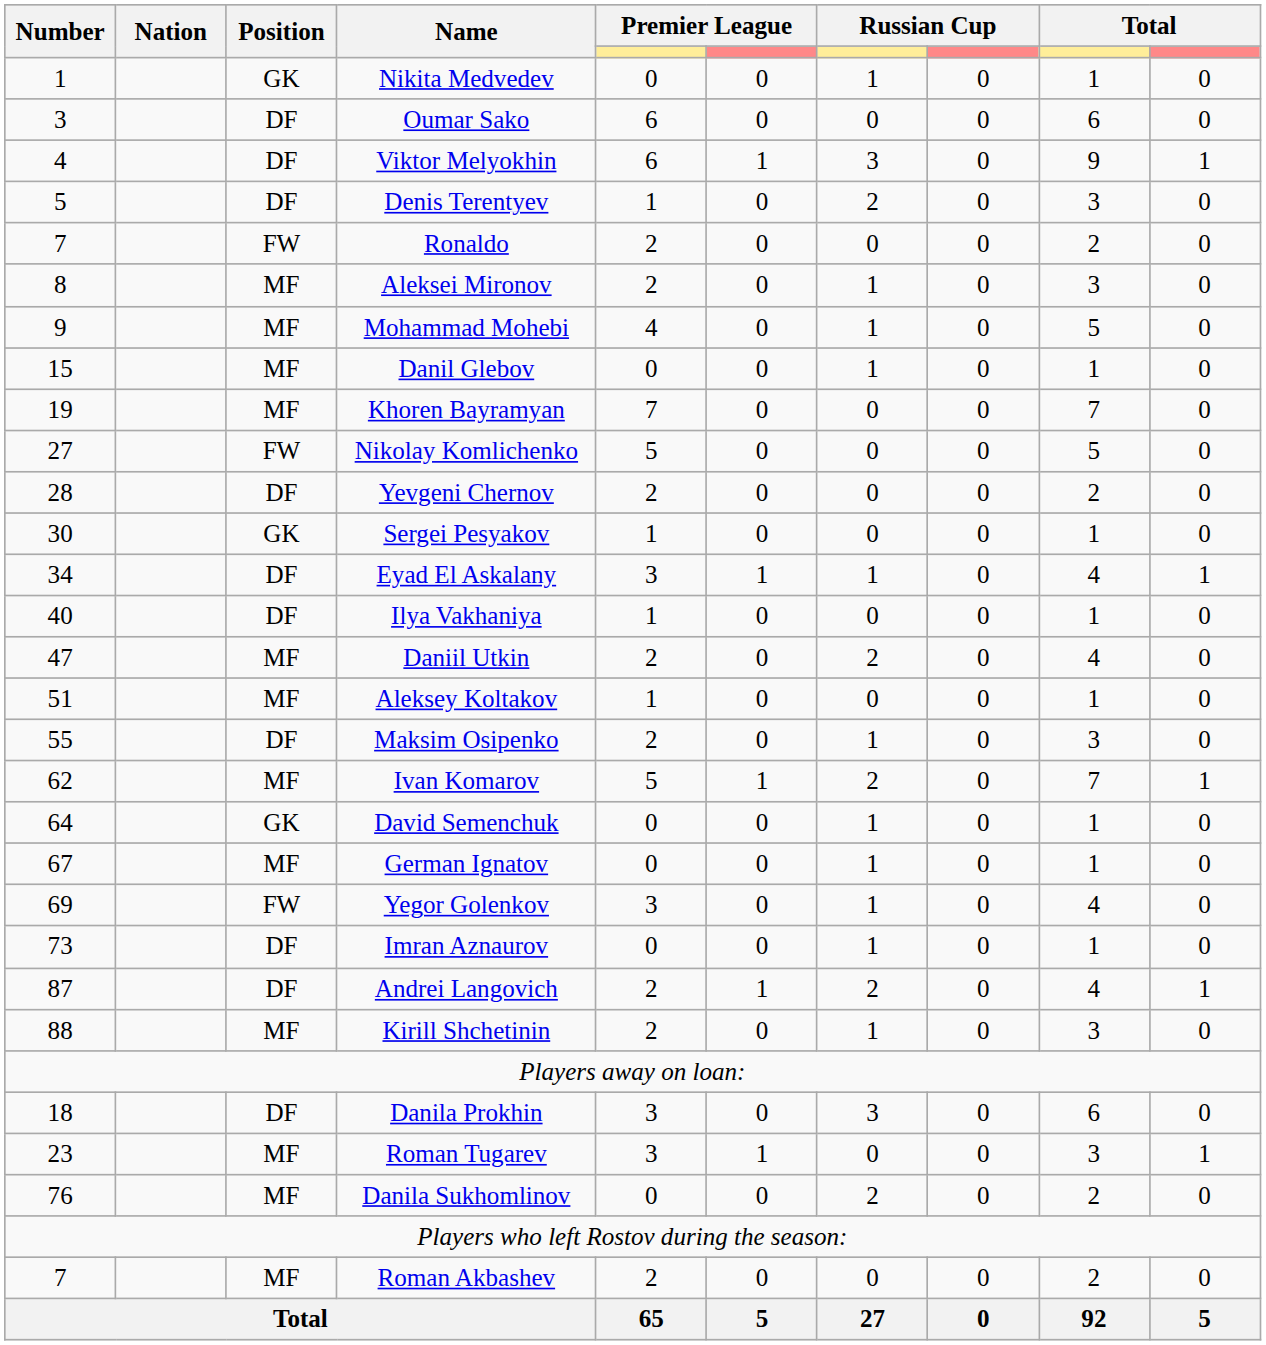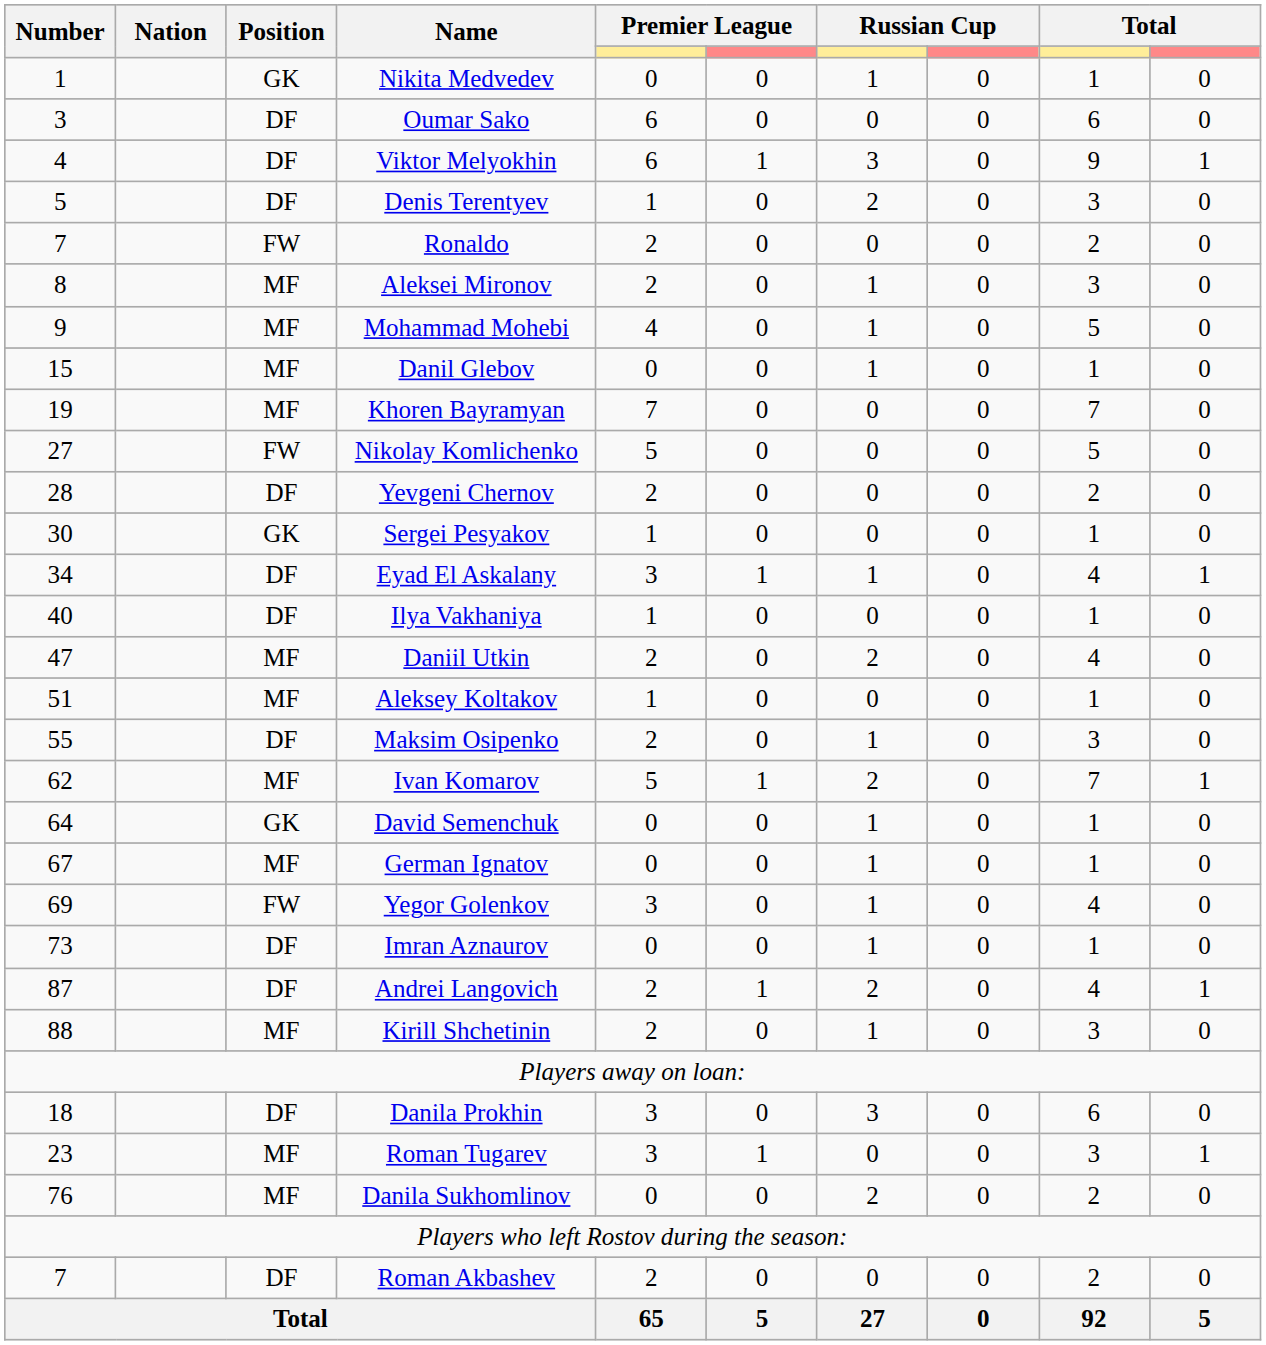Roman Akbashev | Position: MF -> DF
